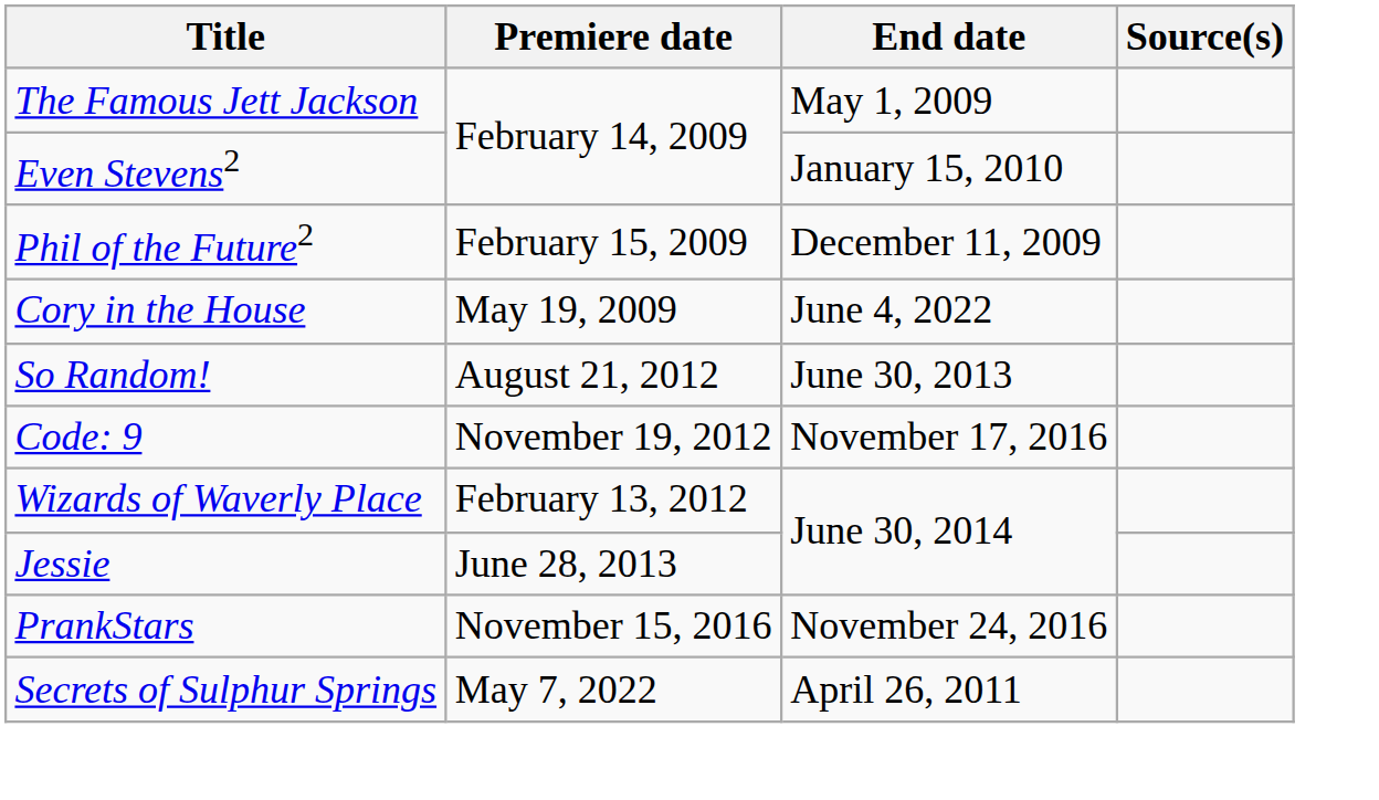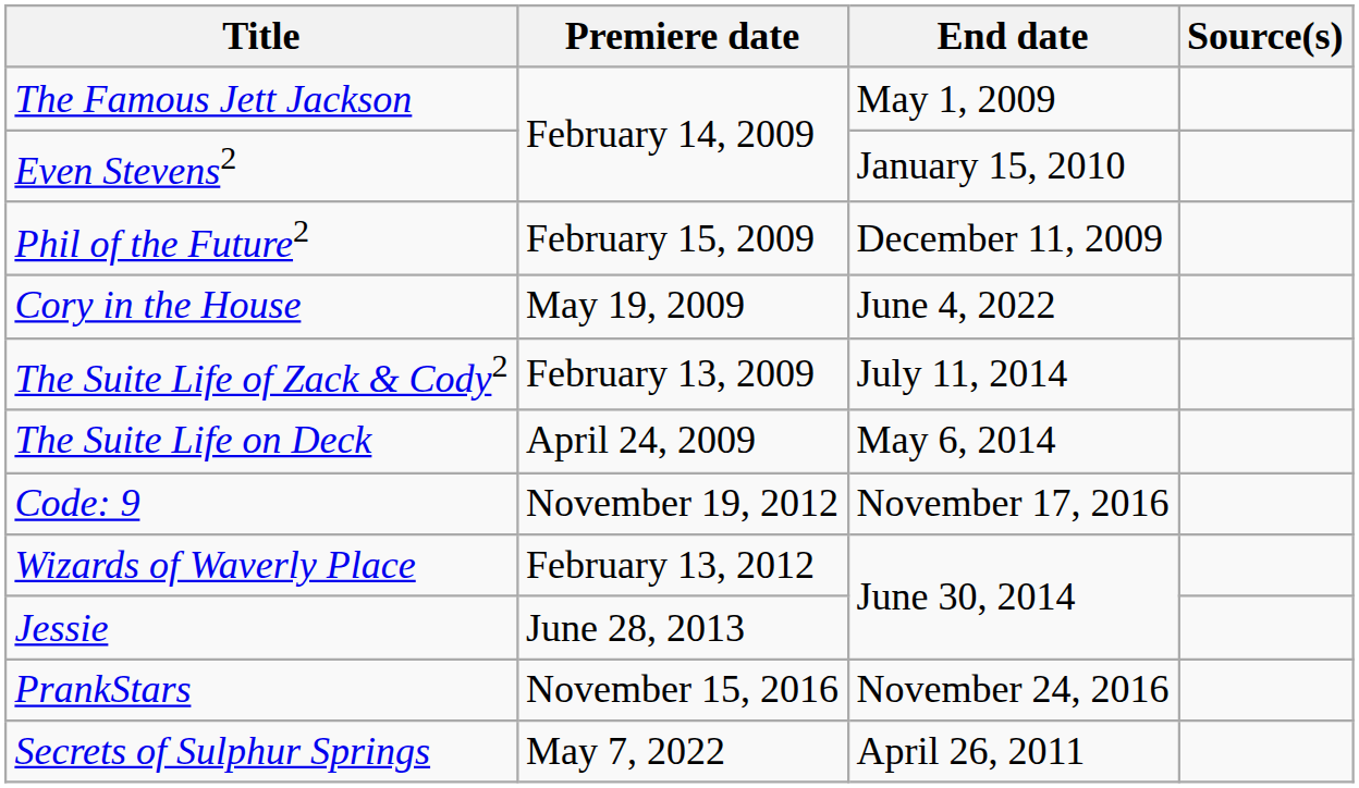+ row: The Suite Life of Zack & Cody2 | February 13, 2009 | July 11, 2014
+ row: The Suite Life on Deck | April 24, 2009 | May 6, 2014
- row: So Random! | August 21, 2012 | June 30, 2013
